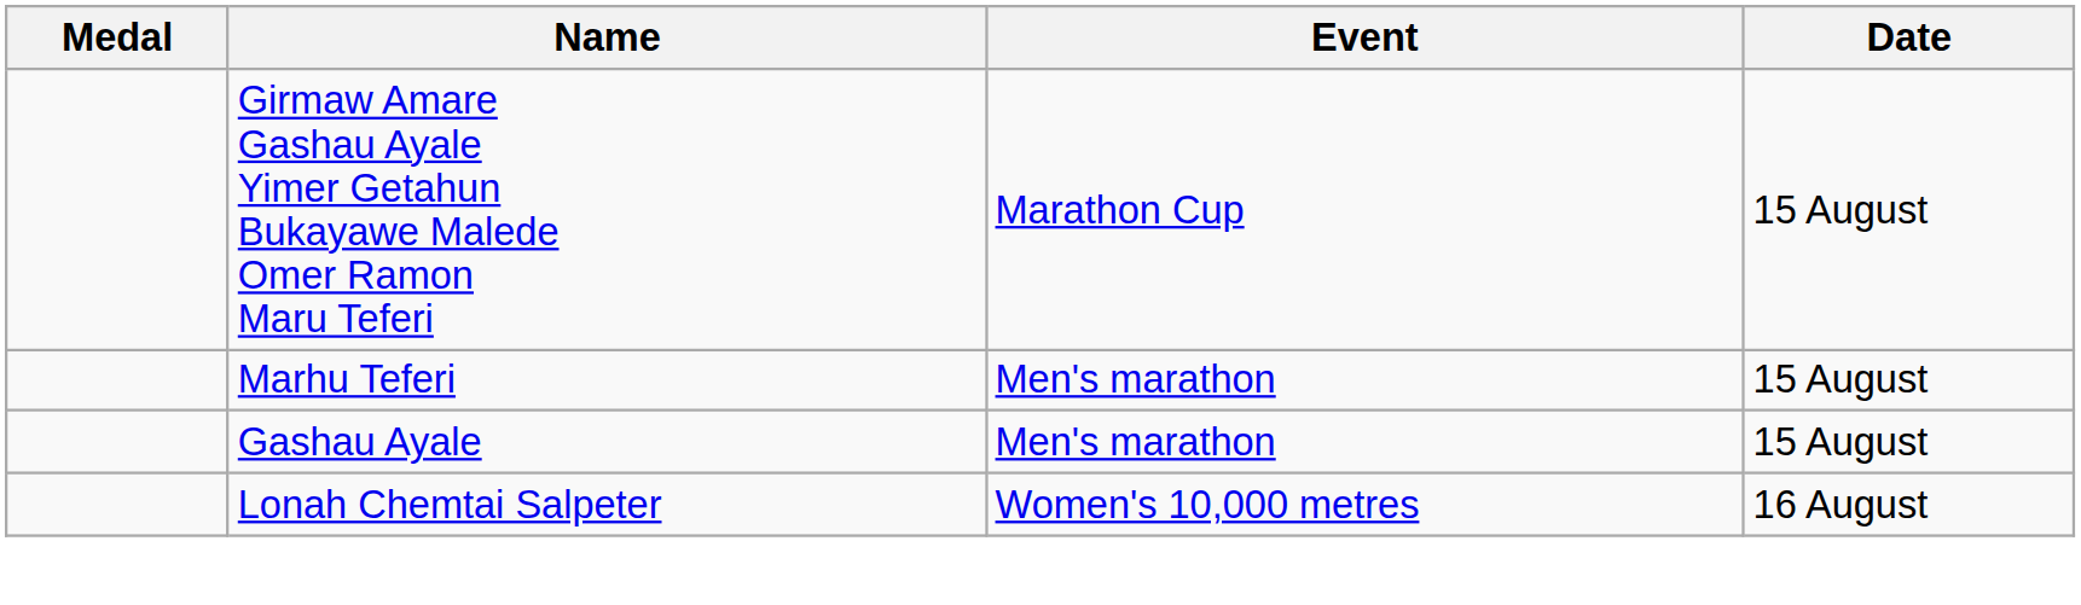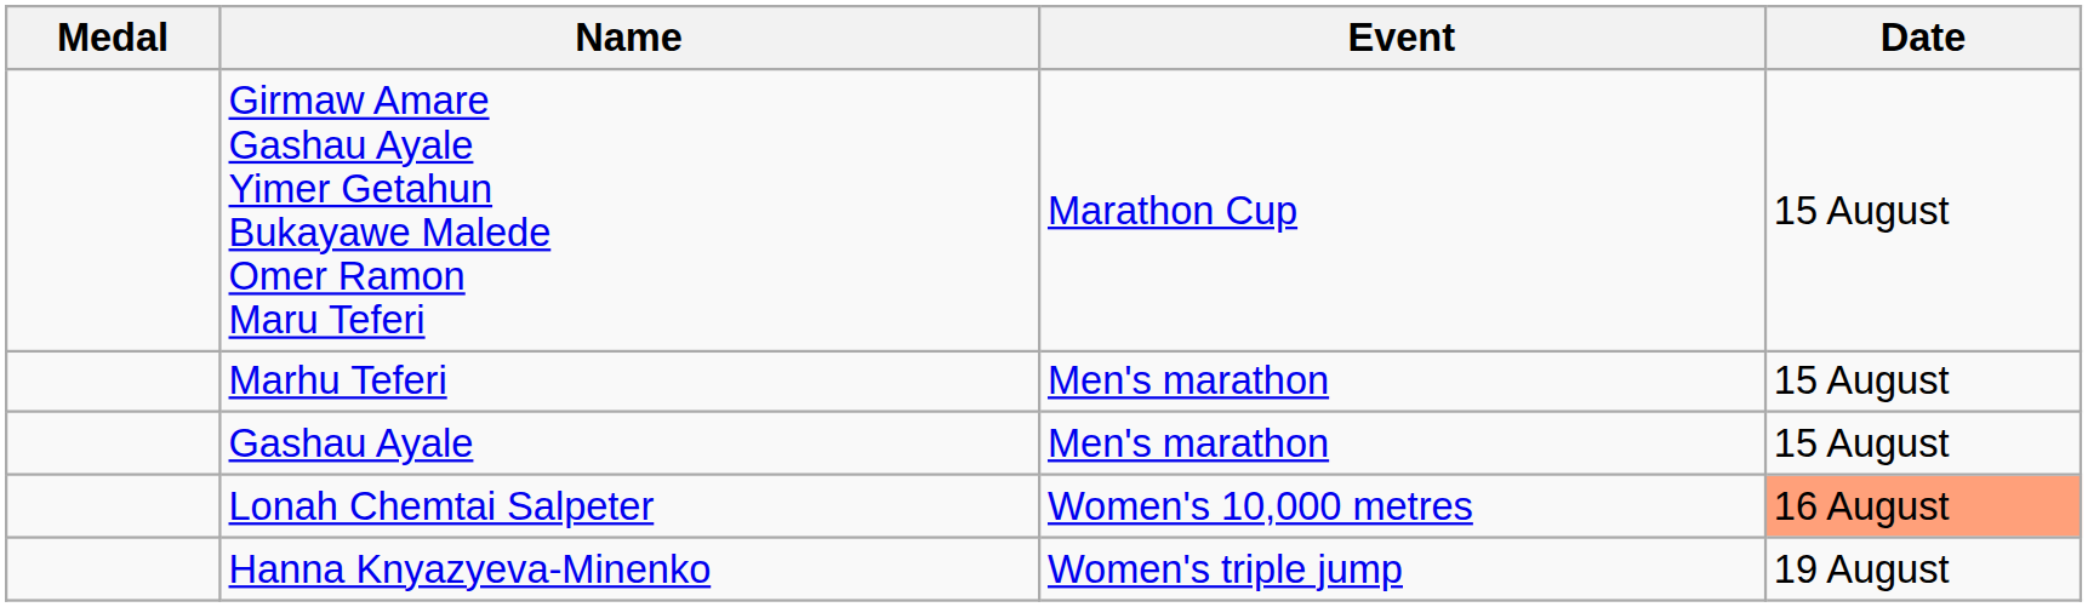Lonah Chemtai Salpeter | Date: no background -> lightsalmon background
+ row: Hanna Knyazyeva-Minenko | Women's triple jump | 19 August
